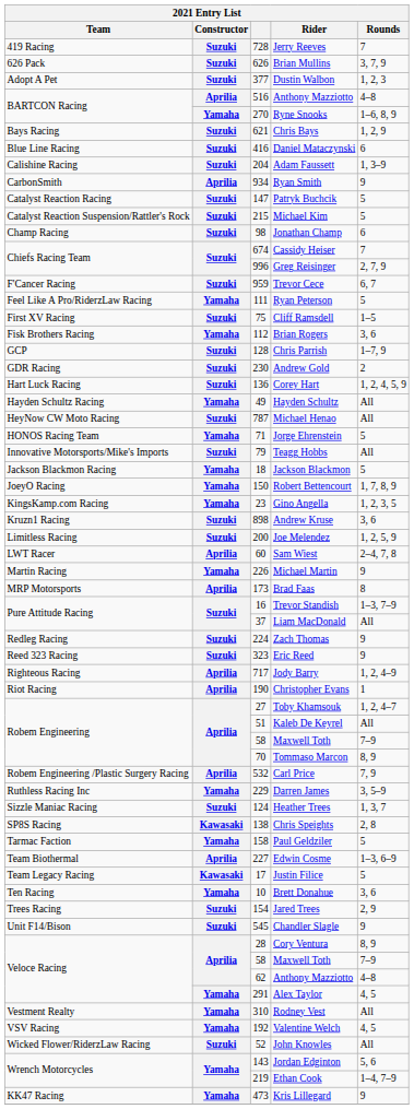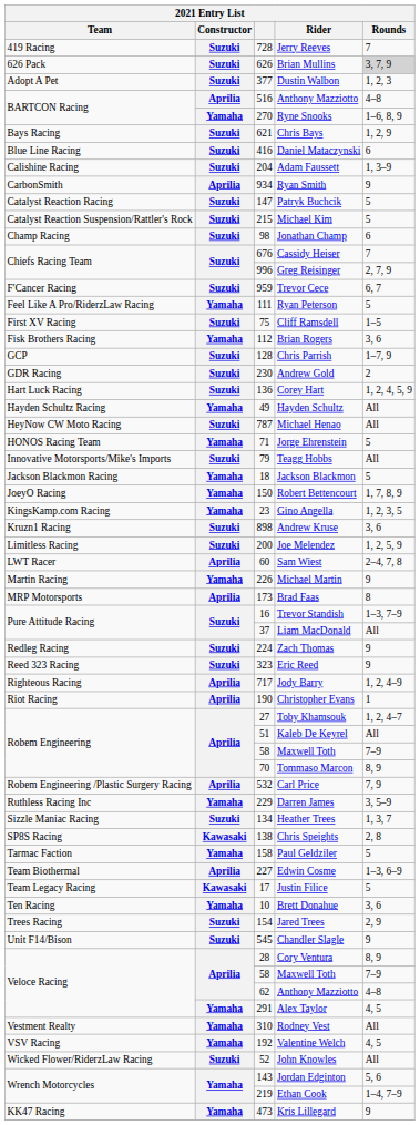Brian Mullins | Rounds: no background -> lightgrey background
Cassidy Heiser | column 3: 674 -> 676
Heather Trees | column 3: 124 -> 134
